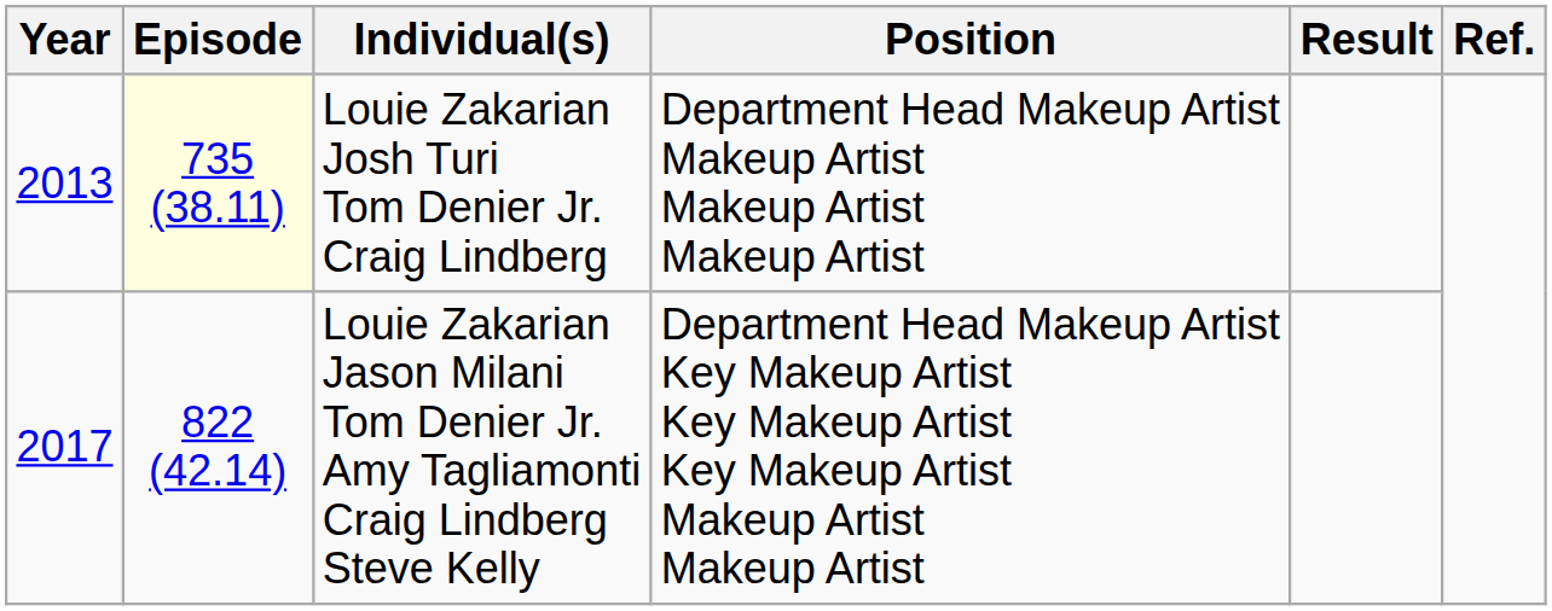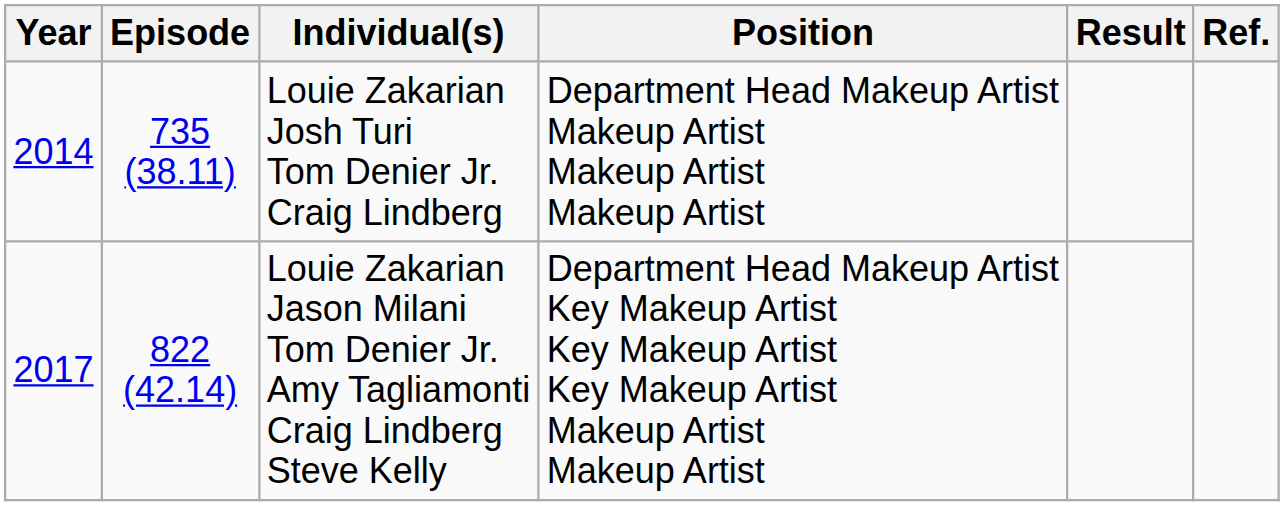Louie Zakarian Josh Turi Tom Denier Jr. Craig Lindberg | Year: 2013 -> 2014
Louie Zakarian Josh Turi Tom Denier Jr. Craig Lindberg | Episode: lightyellow background -> no background
